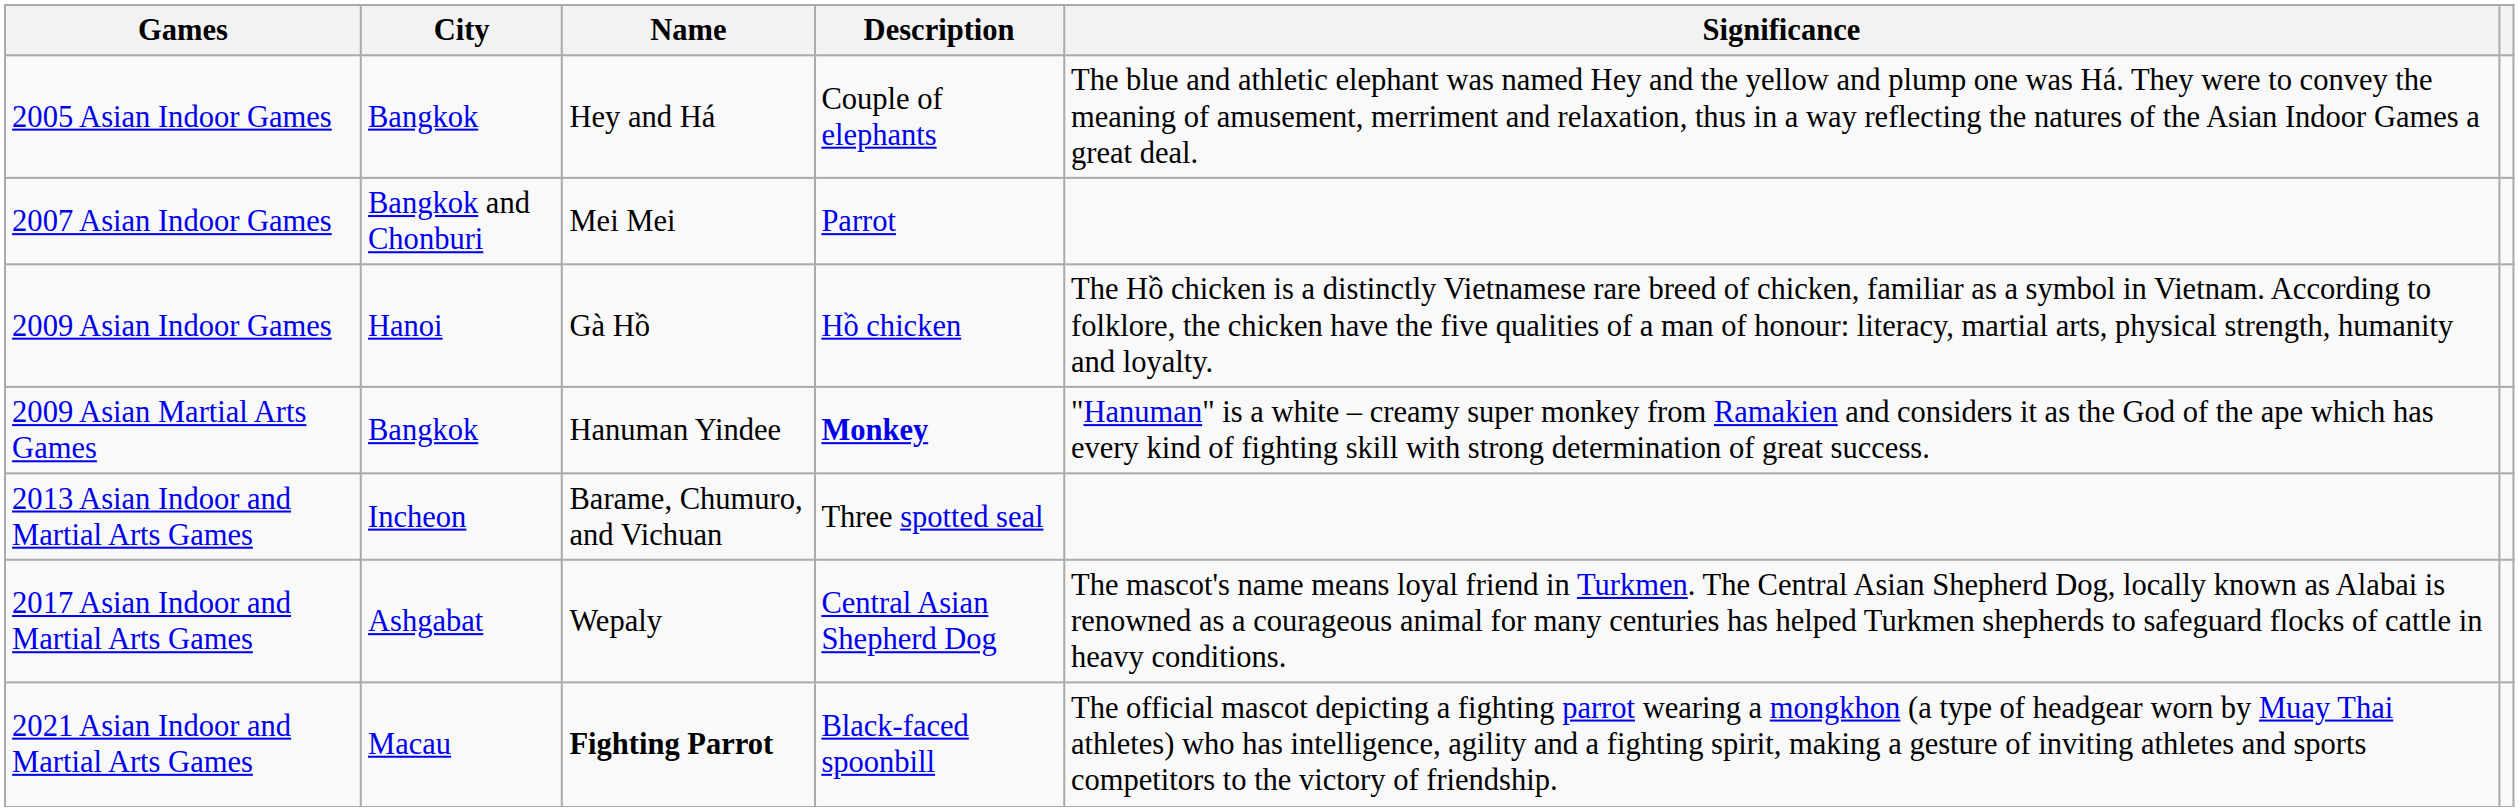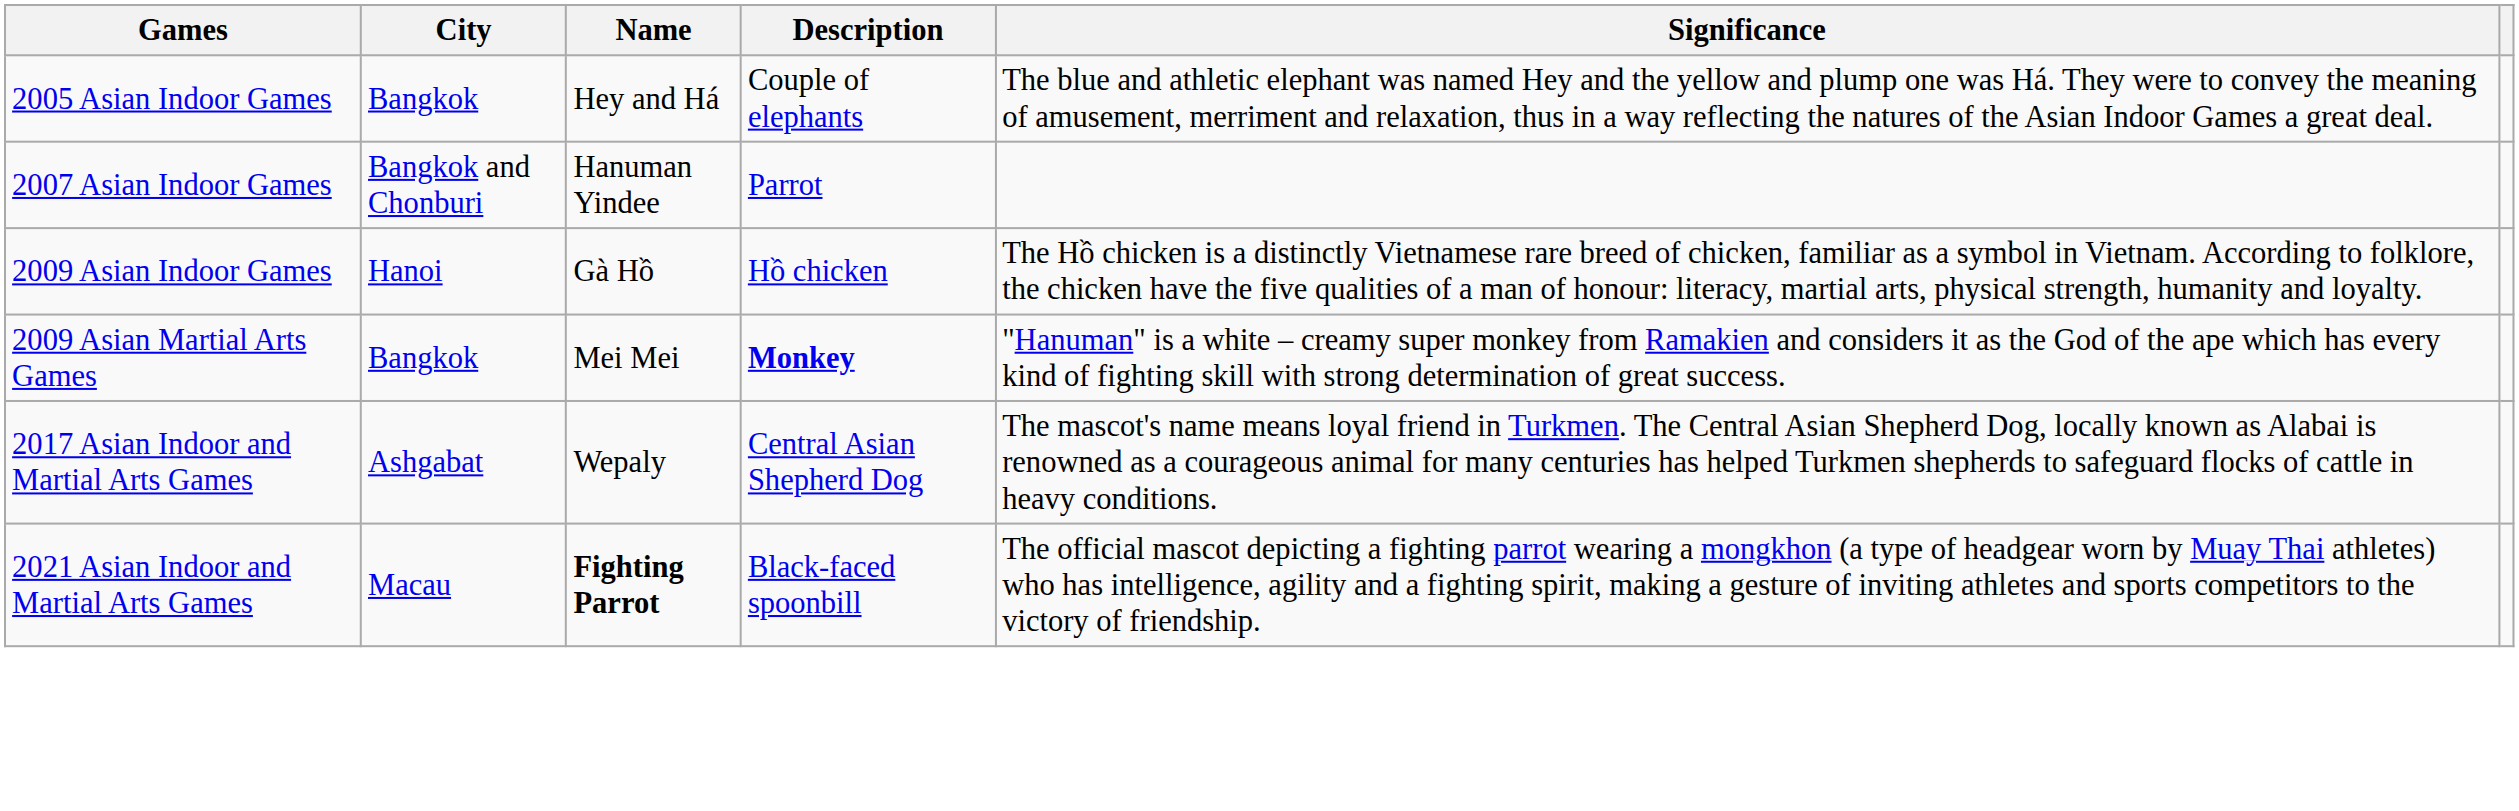2007 Asian Indoor Games | Name: Mei Mei -> Hanuman Yindee
2009 Asian Martial Arts Games | Name: Hanuman Yindee -> Mei Mei
- row: 2013 Asian Indoor and Martial Arts Games | Incheon | Barame, Chumuro, and Vichuan | Three spotted seal
